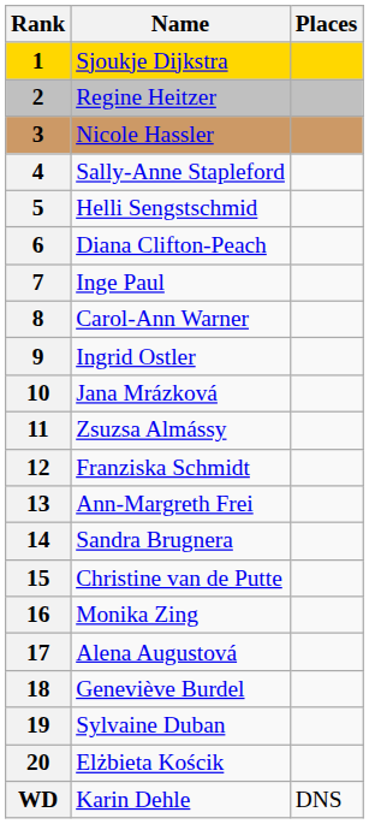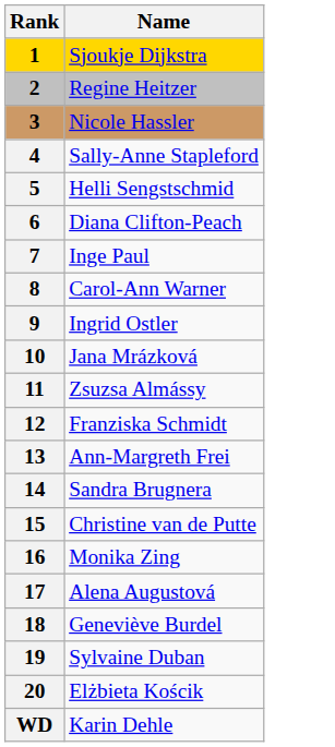- column: Places | DNS
